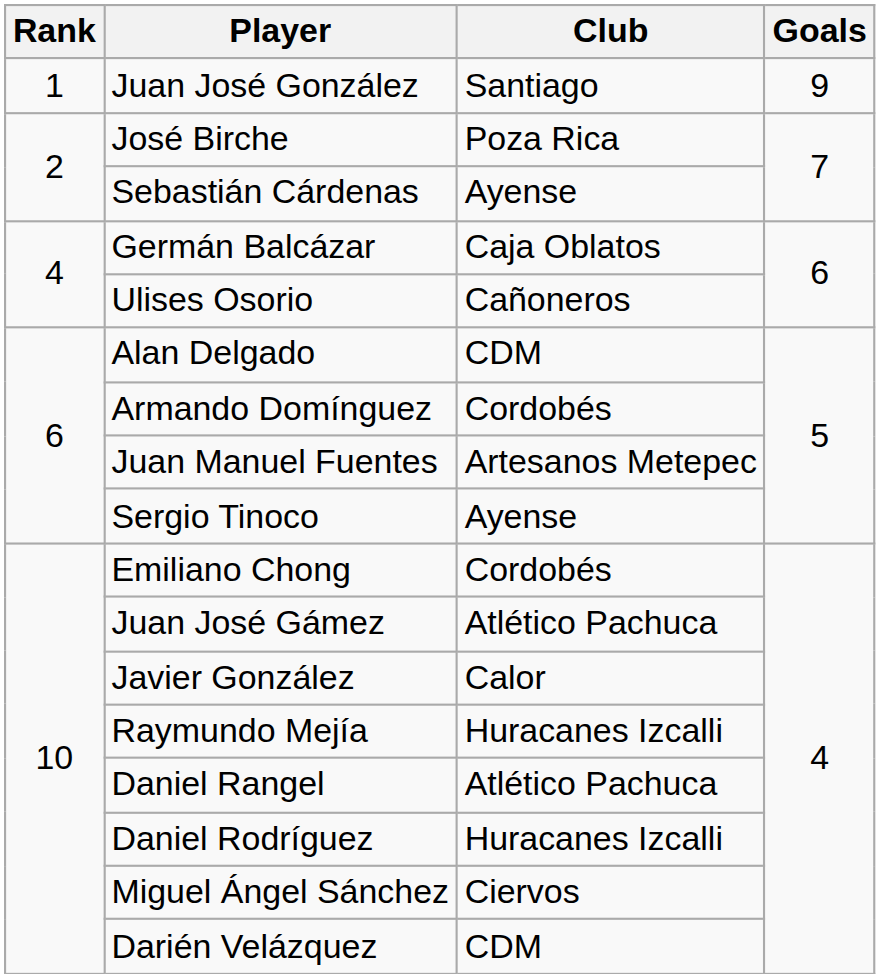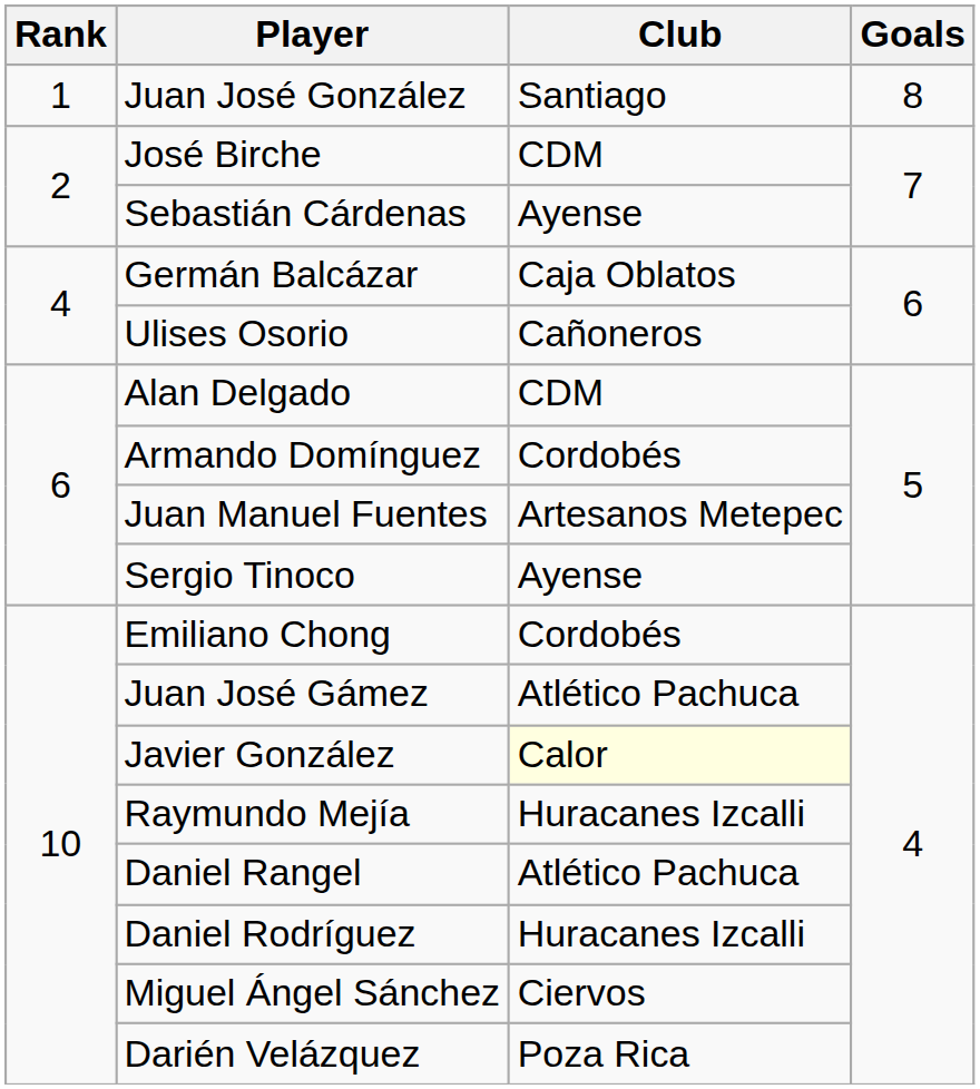Juan José González | Goals: 9 -> 8
José Birche | Club: Poza Rica -> CDM
Javier González | Club: no background -> lightyellow background
Darién Velázquez | Club: CDM -> Poza Rica
